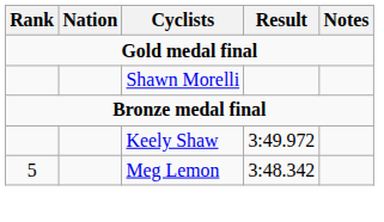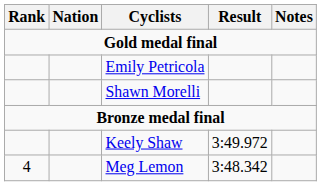+ row: Emily Petricola
Meg Lemon | Rank: 5 -> 4
